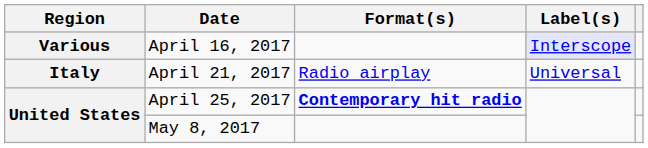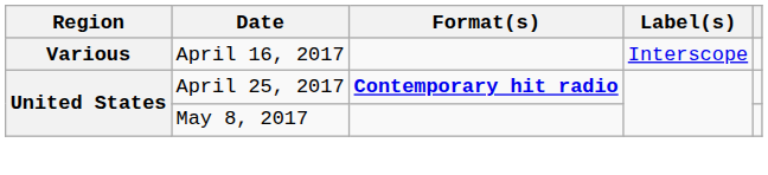April 16, 2017 | Label(s): lavender background -> no background
- row: Italy | April 21, 2017 | Radio airplay | Universal
